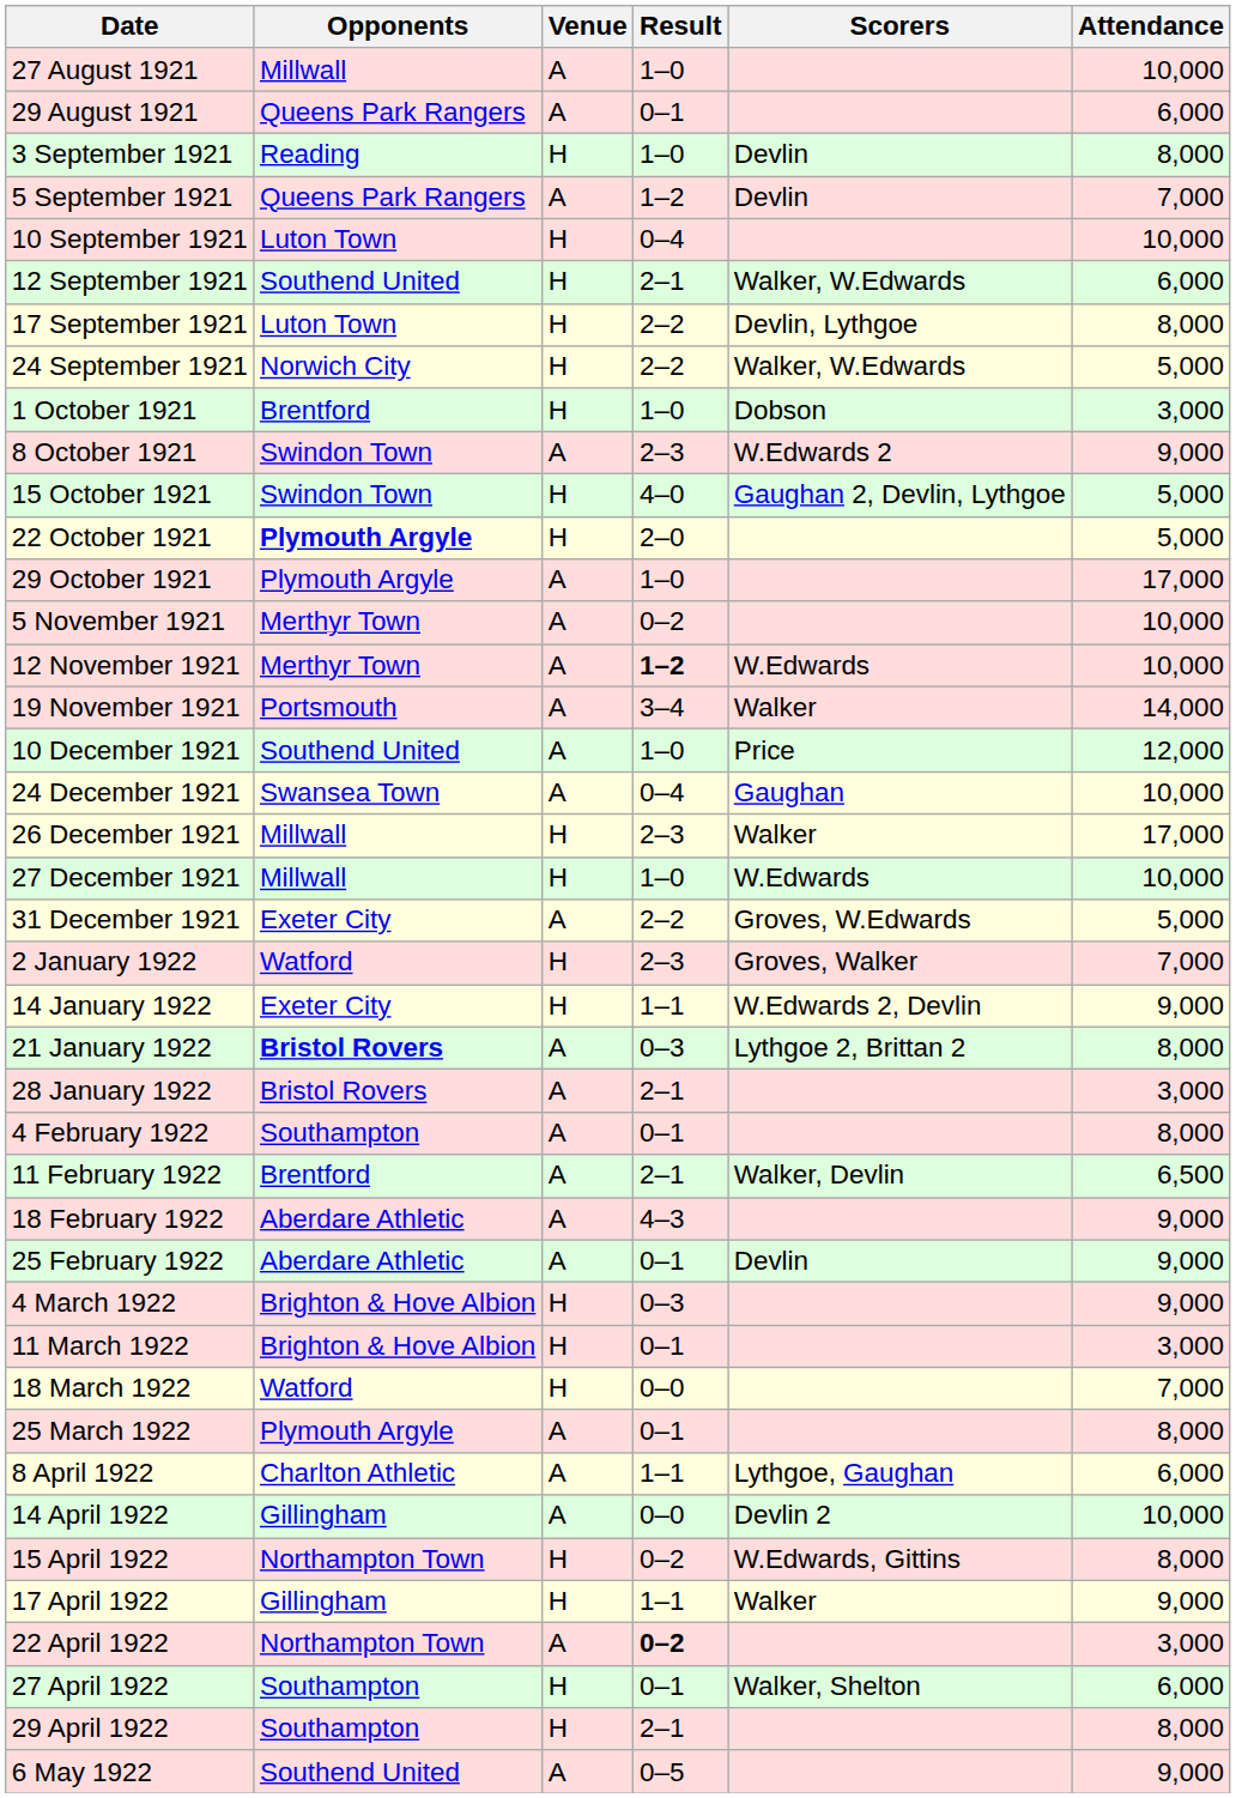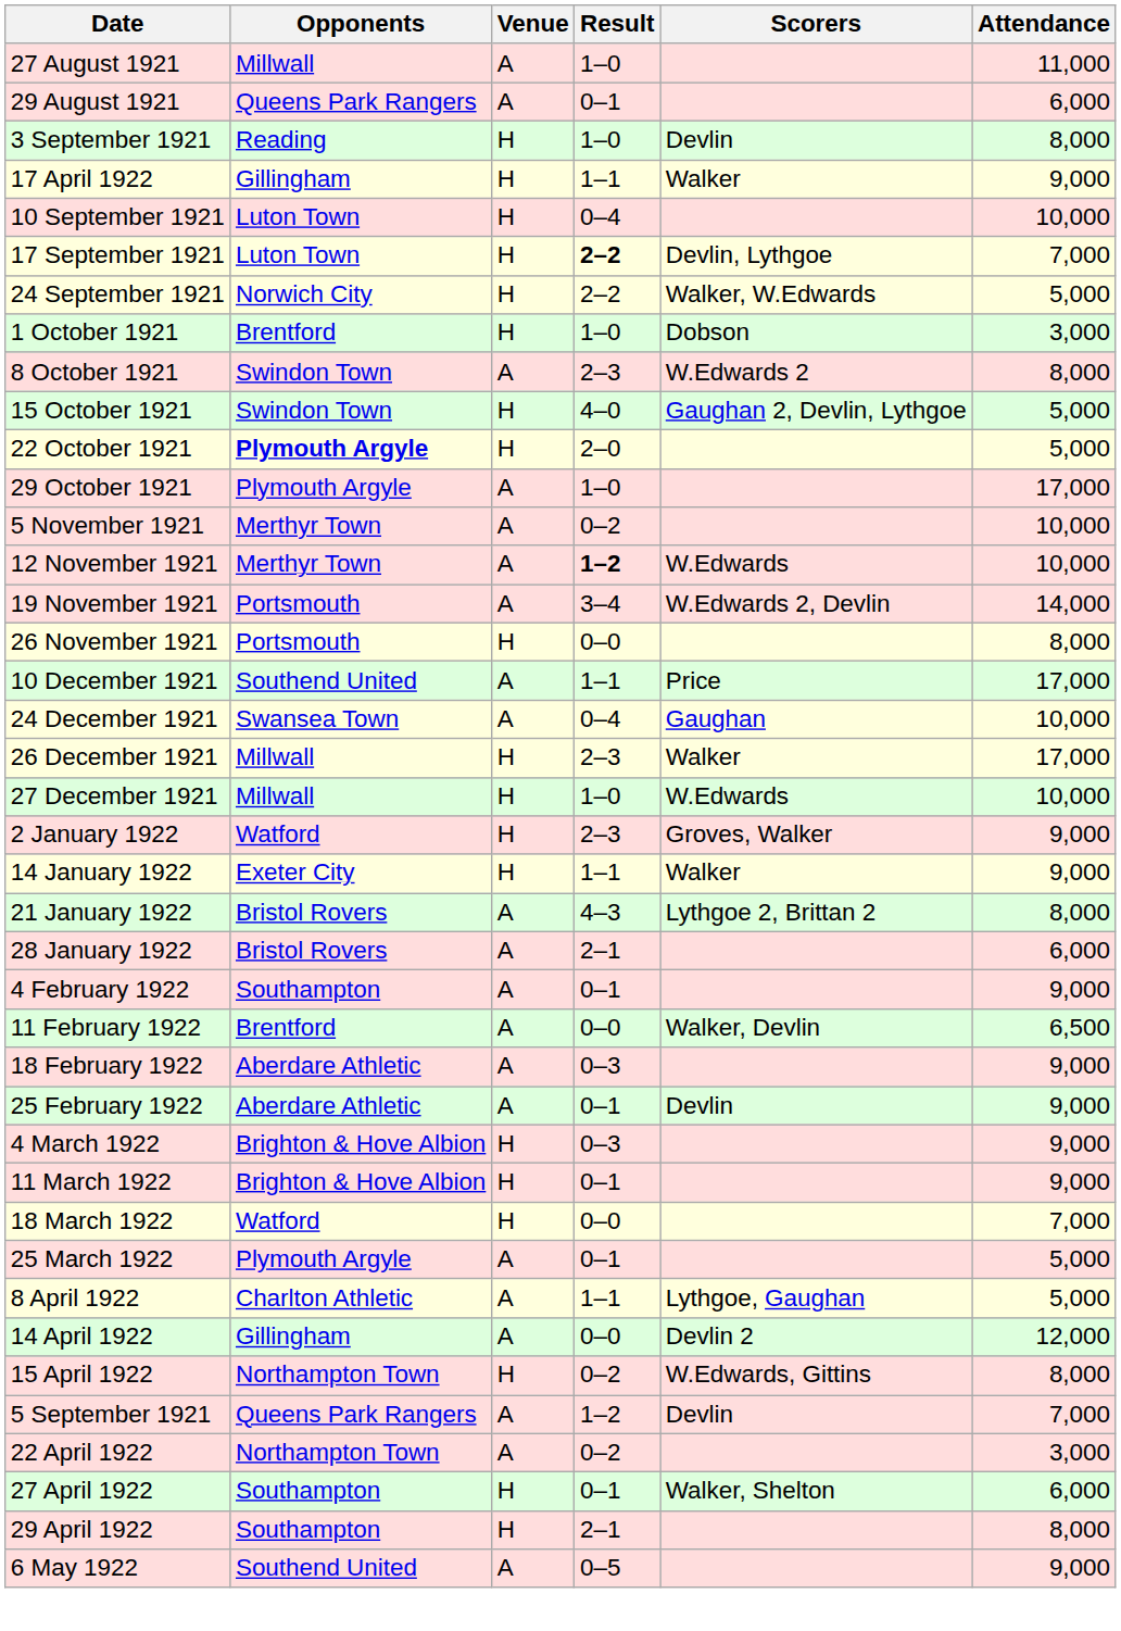27 August 1921 | Attendance: 10,000 -> 11,000
rows swapped: 5 September 1921 <-> 17 April 1922
- row: 12 September 1921 | Southend United | H | 2–1 | Walker, W.Edwards | 6,000
17 September 1921 | Result: normal -> bold
17 September 1921 | Attendance: 8,000 -> 7,000
8 October 1921 | Attendance: 9,000 -> 8,000
19 November 1921 | Scorers: Walker -> W.Edwards 2, Devlin
+ row: 26 November 1921 | Portsmouth | H | 0–0 | 8,000
10 December 1921 | Result: 1–0 -> 1–1
10 December 1921 | Attendance: 12,000 -> 17,000
- row: 31 December 1921 | Exeter City | A | 2–2 | Groves, W.Edwards | 5,000
2 January 1922 | Attendance: 7,000 -> 9,000
14 January 1922 | Scorers: W.Edwards 2, Devlin -> Walker
21 January 1922 | Opponents: bold -> normal
21 January 1922 | Result: 0–3 -> 4–3
28 January 1922 | Attendance: 3,000 -> 6,000
4 February 1922 | Attendance: 8,000 -> 9,000
11 February 1922 | Result: 2–1 -> 0–0
18 February 1922 | Result: 4–3 -> 0–3
11 March 1922 | Attendance: 3,000 -> 9,000
25 March 1922 | Attendance: 8,000 -> 5,000
8 April 1922 | Attendance: 6,000 -> 5,000
14 April 1922 | Attendance: 10,000 -> 12,000
22 April 1922 | Result: bold -> normal
